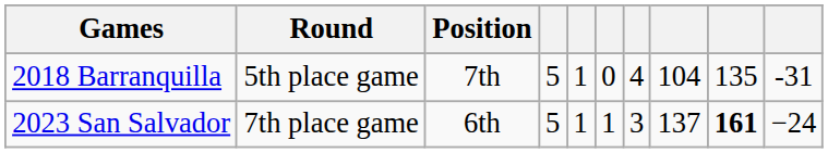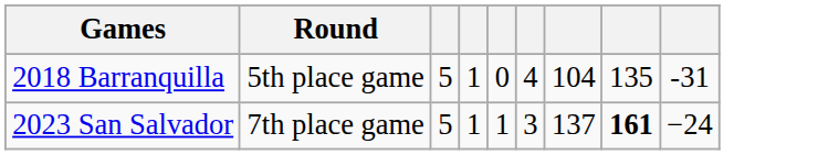- column: Position | 7th | 6th
